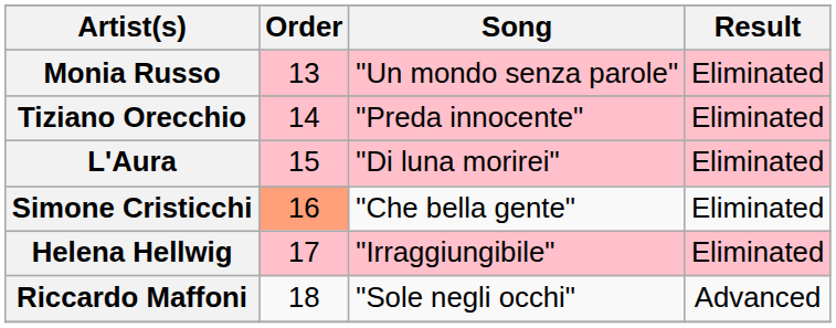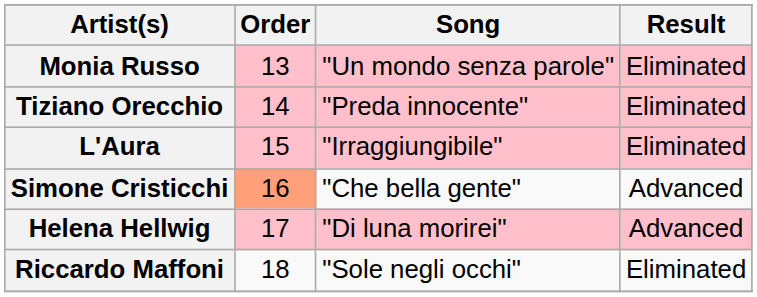L'Aura | Song: "Di luna morirei" -> "Irraggiungibile"
Simone Cristicchi | Result: Eliminated -> Advanced
Helena Hellwig | Song: "Irraggiungibile" -> "Di luna morirei"
Helena Hellwig | Result: Eliminated -> Advanced
Riccardo Maffoni | Result: Advanced -> Eliminated
